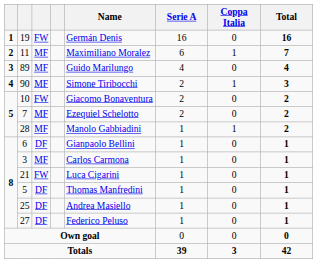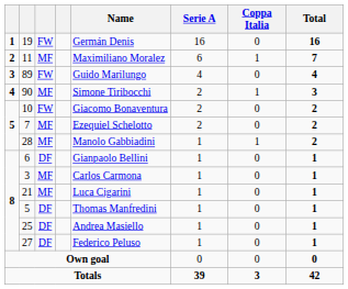89 | column 3: MF -> FW
21 | column 3: FW -> MF
